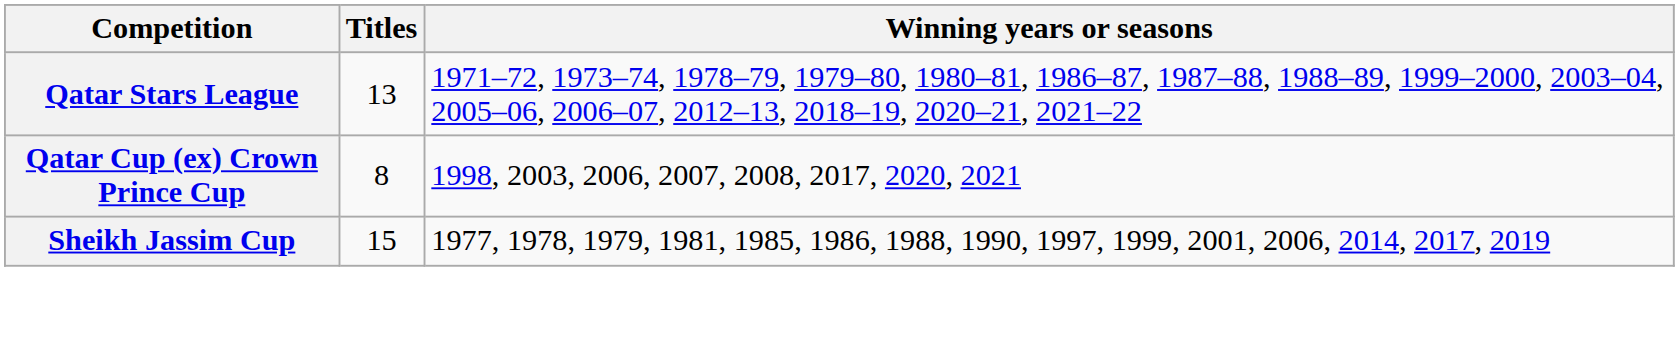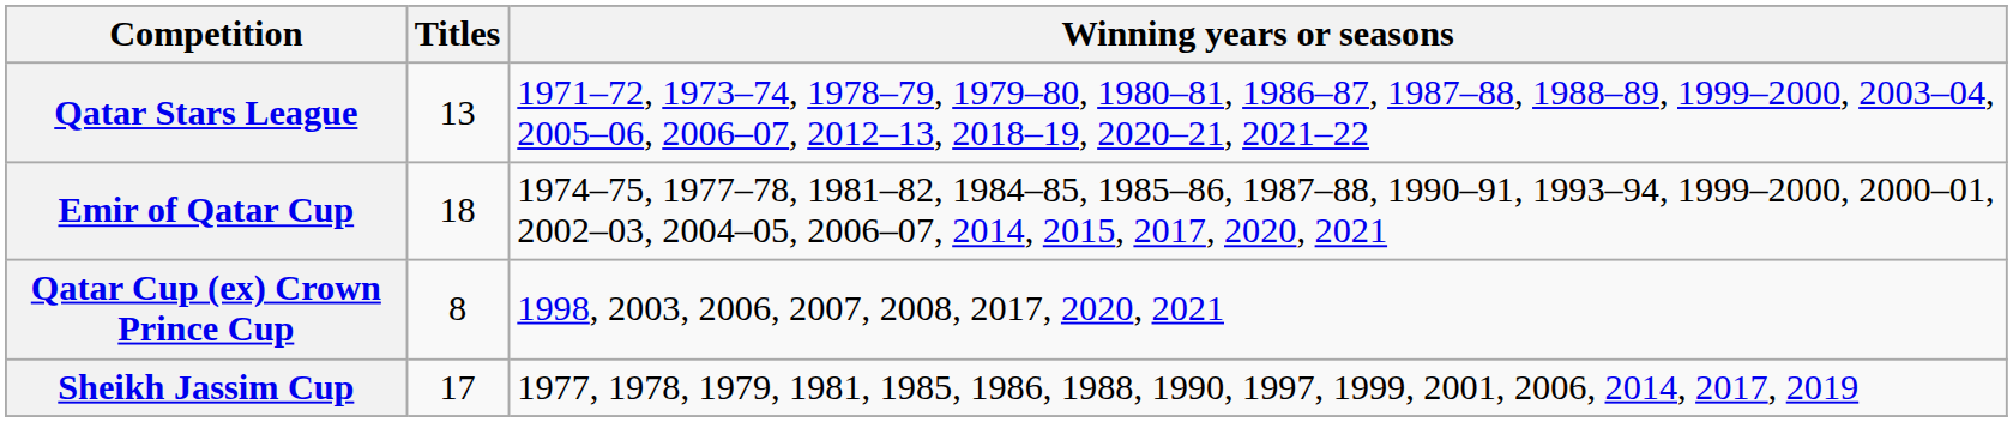+ row: Emir of Qatar Cup | 18 | 1974–75, 1977–78, 1981–82, 1984–85, 1985–86, 1987–88, 1990–91, 1993–94, 1999–2000, 2000–01, 2002–03, 2004–05, 2006–07, 2014, 2015, 2017, 2020, 2021
Sheikh Jassim Cup | Titles: 15 -> 17
